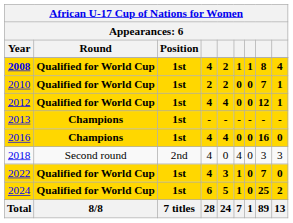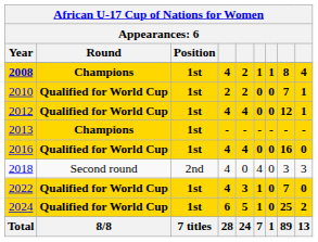2008 | Round: Qualified for World Cup -> Champions
2016 | Round: Champions -> Qualified for World Cup
